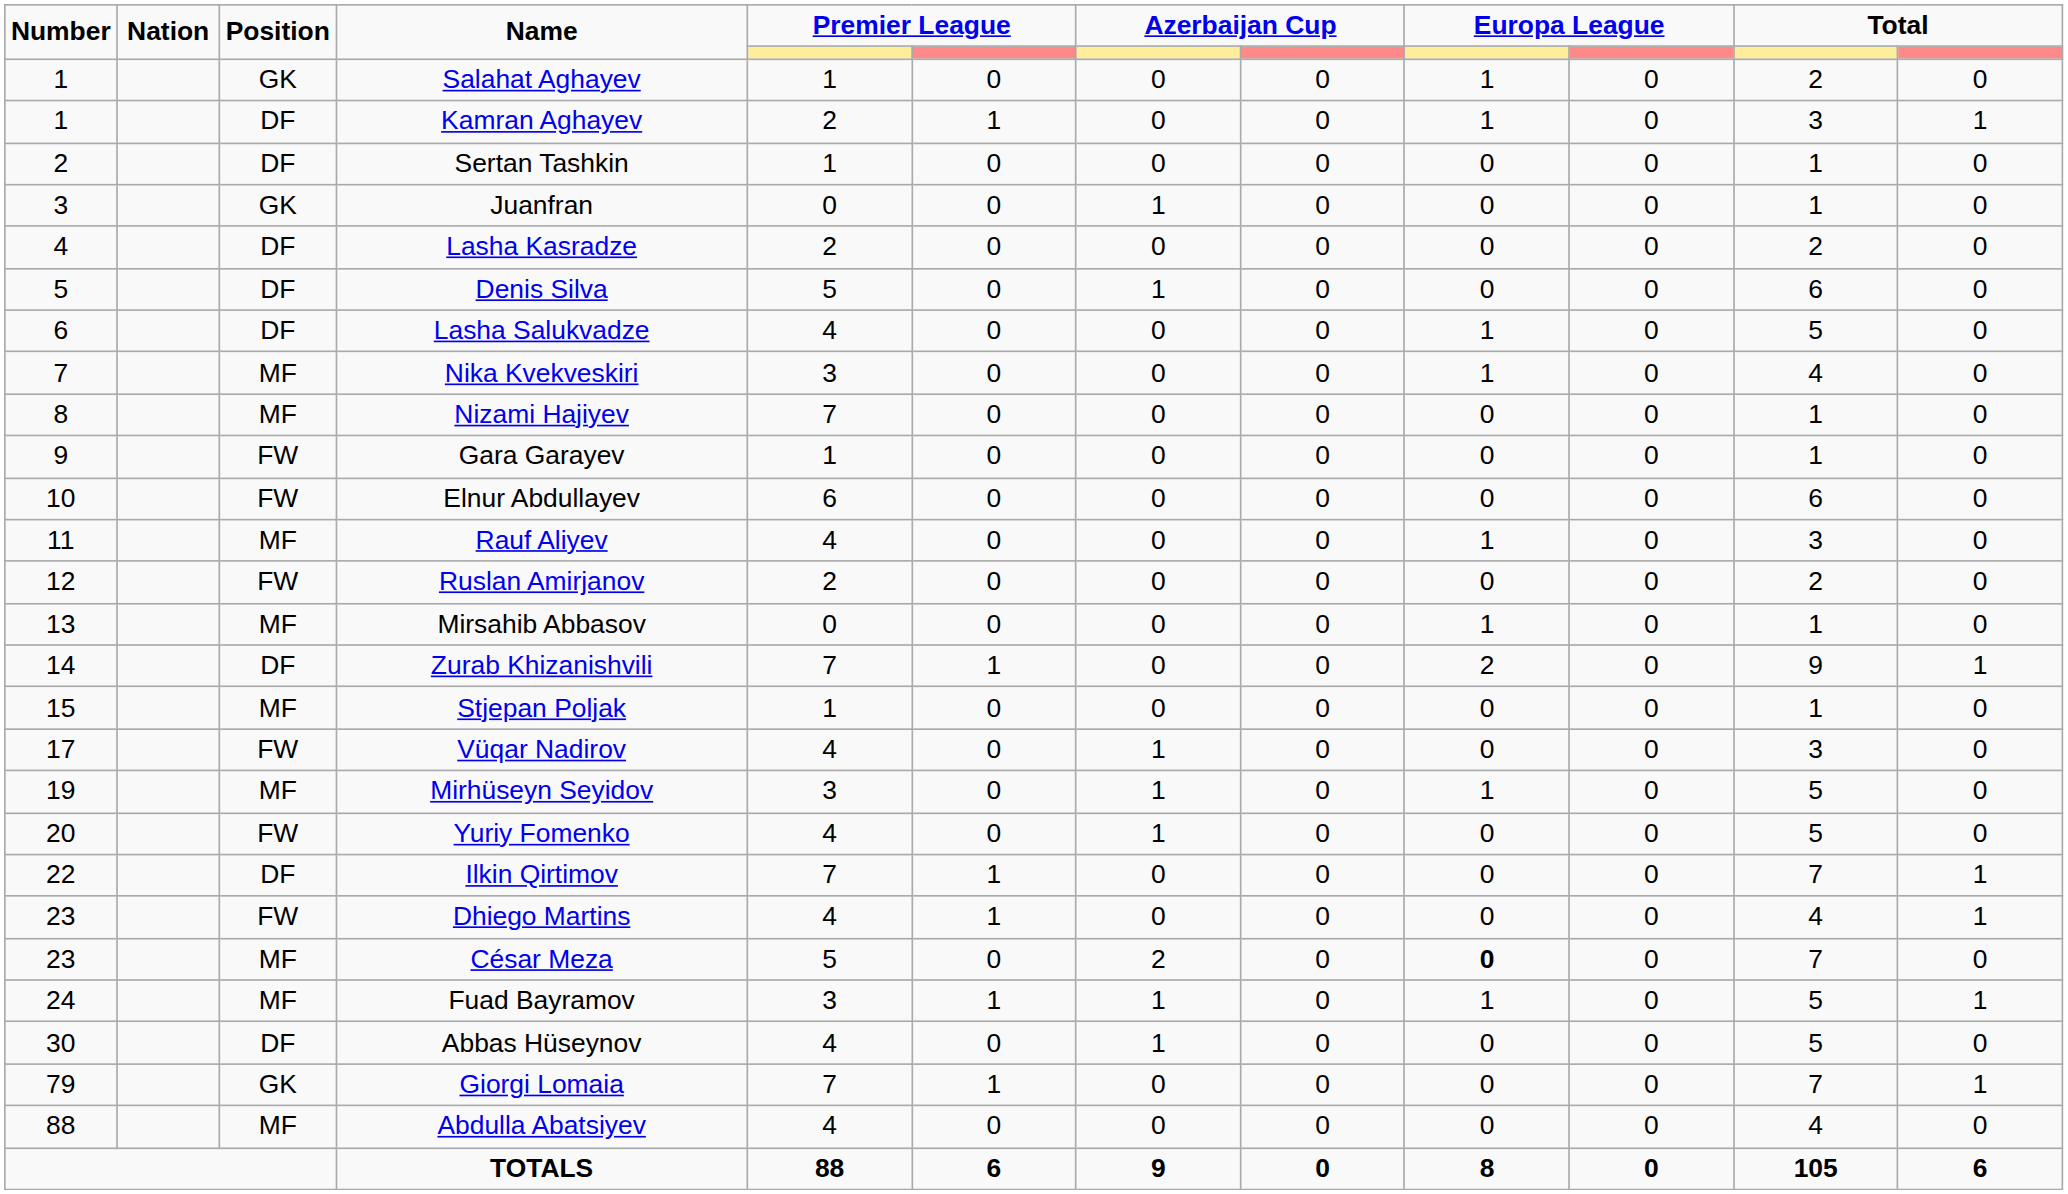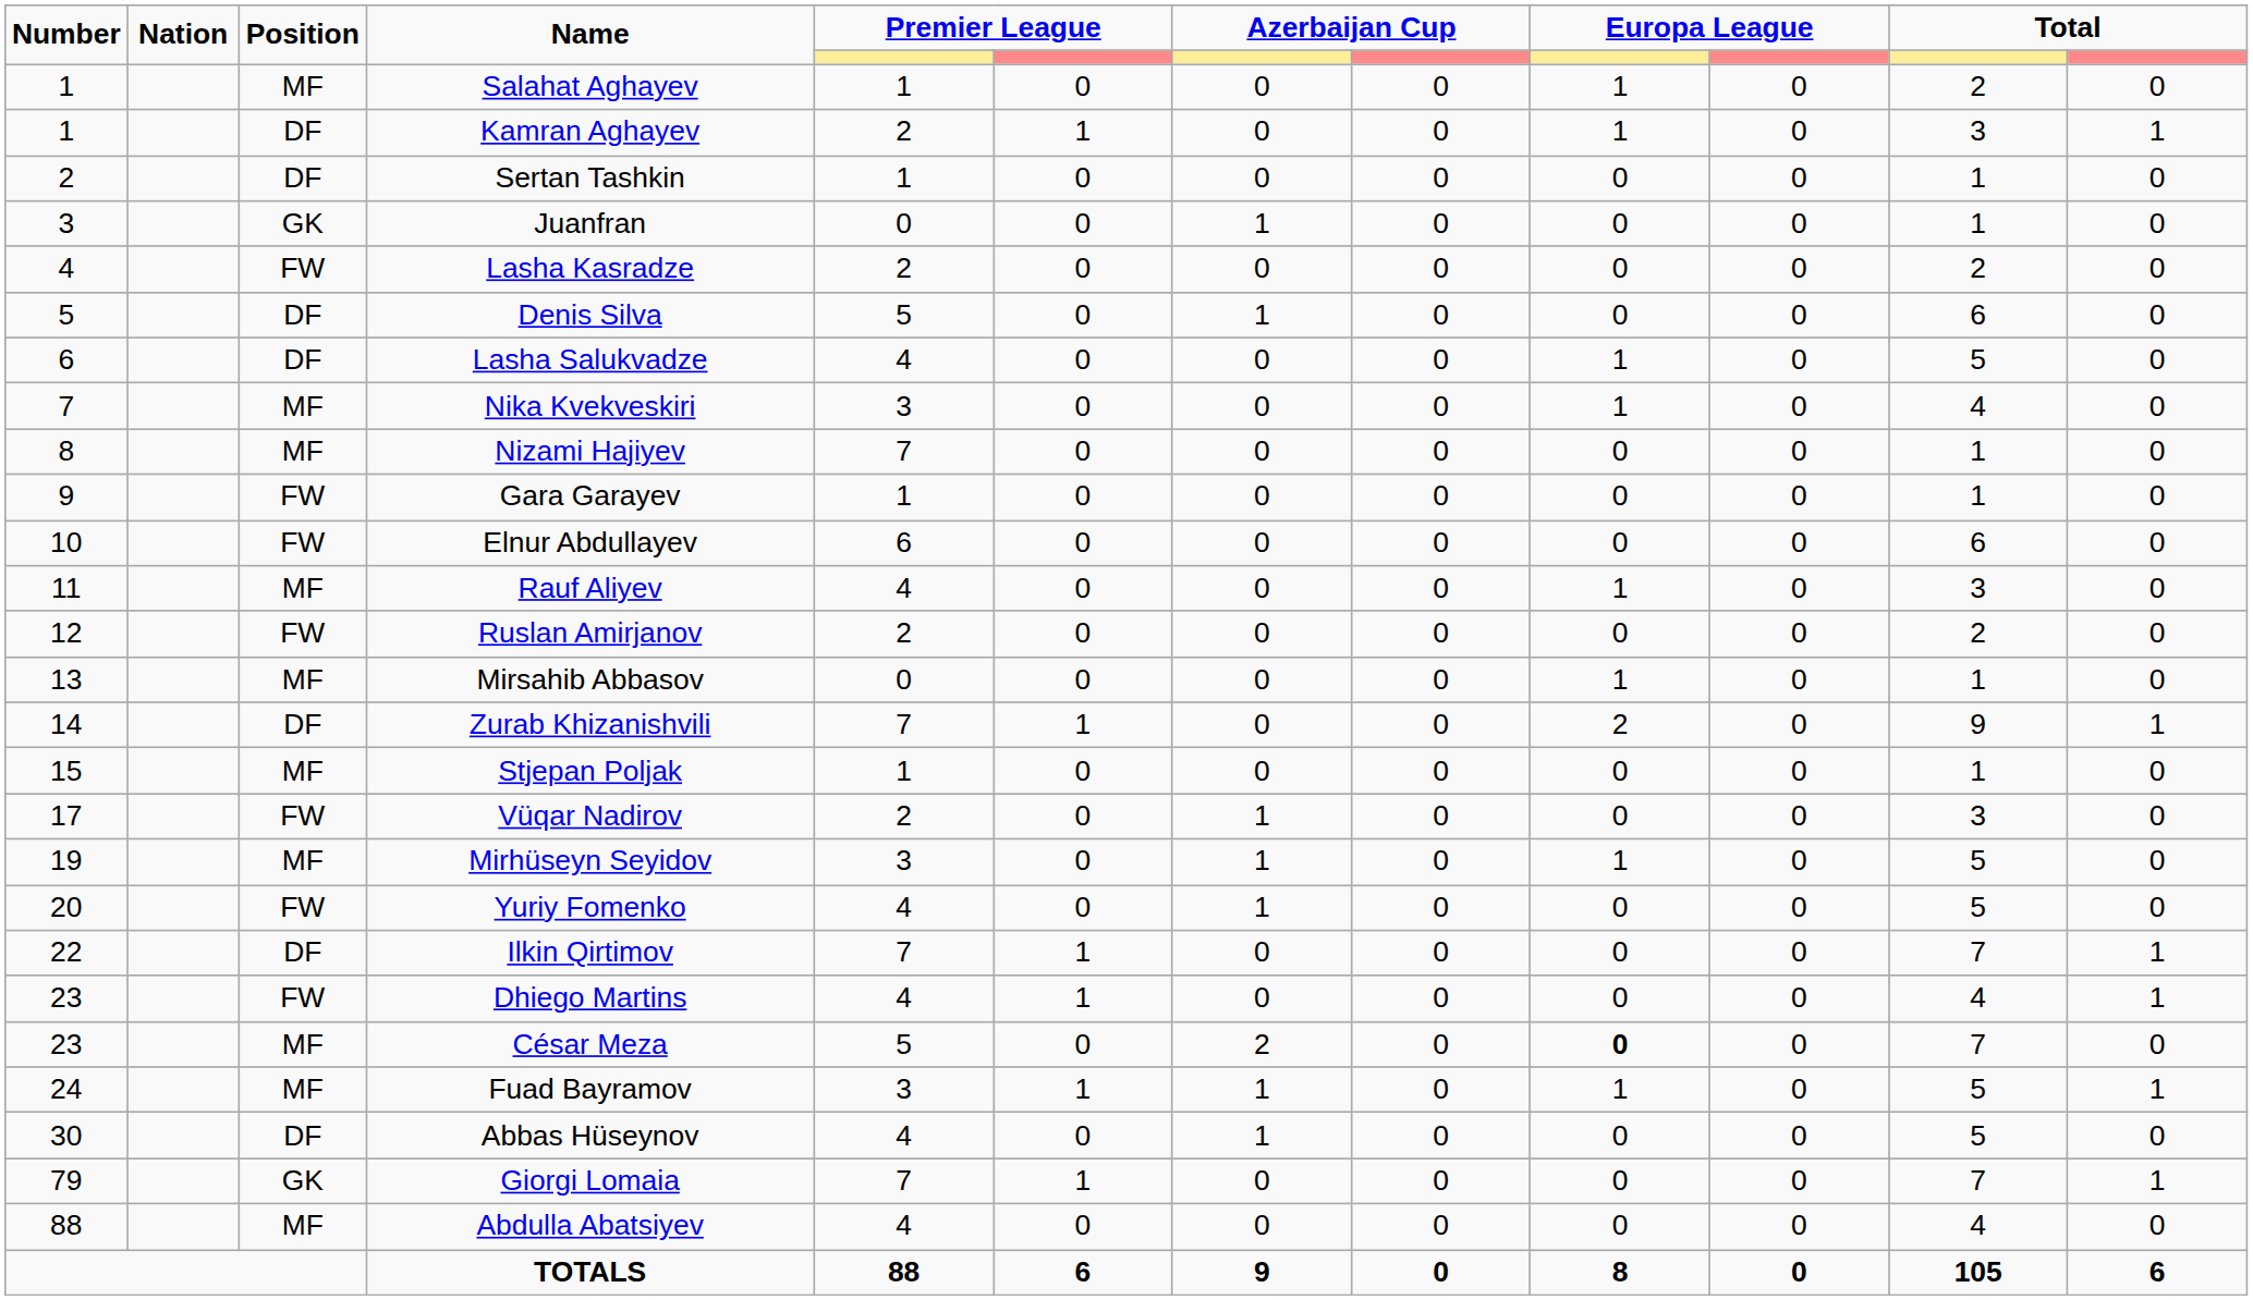Salahat Aghayev | Position: GK -> MF
Lasha Kasradze | Position: DF -> FW
Vüqar Nadirov | column 5: 4 -> 2
